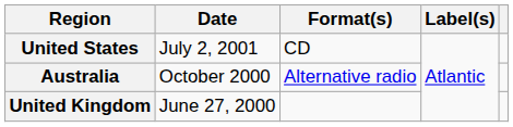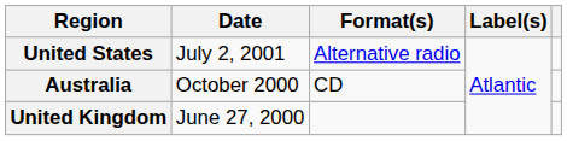United States | Format(s): CD -> Alternative radio
Australia | Format(s): Alternative radio -> CD
